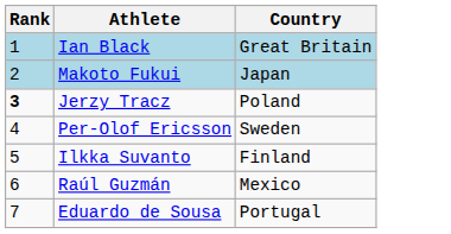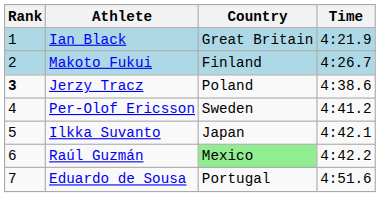+ column: Time | 4:21.9 | 4:26.7 | 4:38.6 | 4:41.2 | 4:42.1 | 4:42.2 | 4:51.6
Makoto Fukui | Country: Japan -> Finland
Ilkka Suvanto | Country: Finland -> Japan
Raúl Guzmán | Country: no background -> lightgreen background
